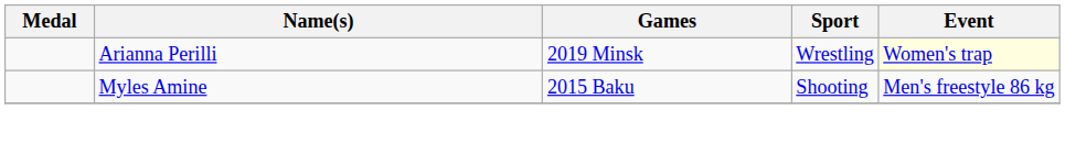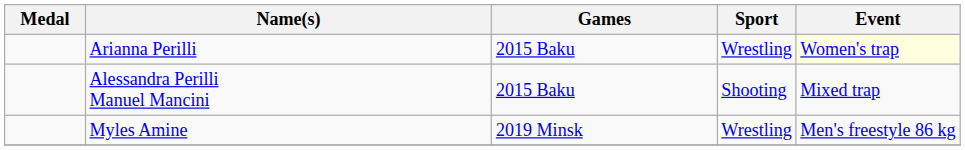Arianna Perilli | Games: 2019 Minsk -> 2015 Baku
+ row: Alessandra Perilli Manuel Mancini | 2015 Baku | Shooting | Mixed trap
Myles Amine | Games: 2015 Baku -> 2019 Minsk
Myles Amine | Sport: Shooting -> Wrestling
